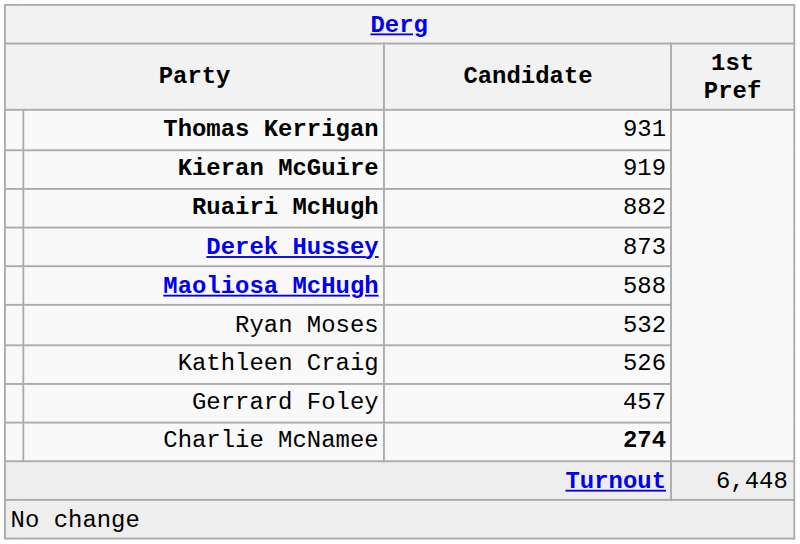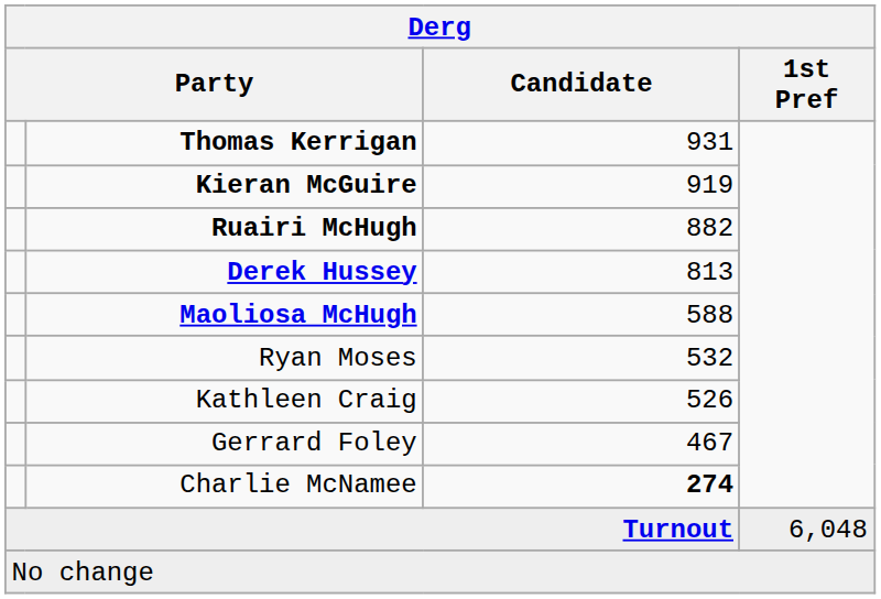Derek Hussey | Candidate: 873 -> 813
Gerrard Foley | Candidate: 457 -> 467
Turnout | 1st Pref: 6,448 -> 6,048
